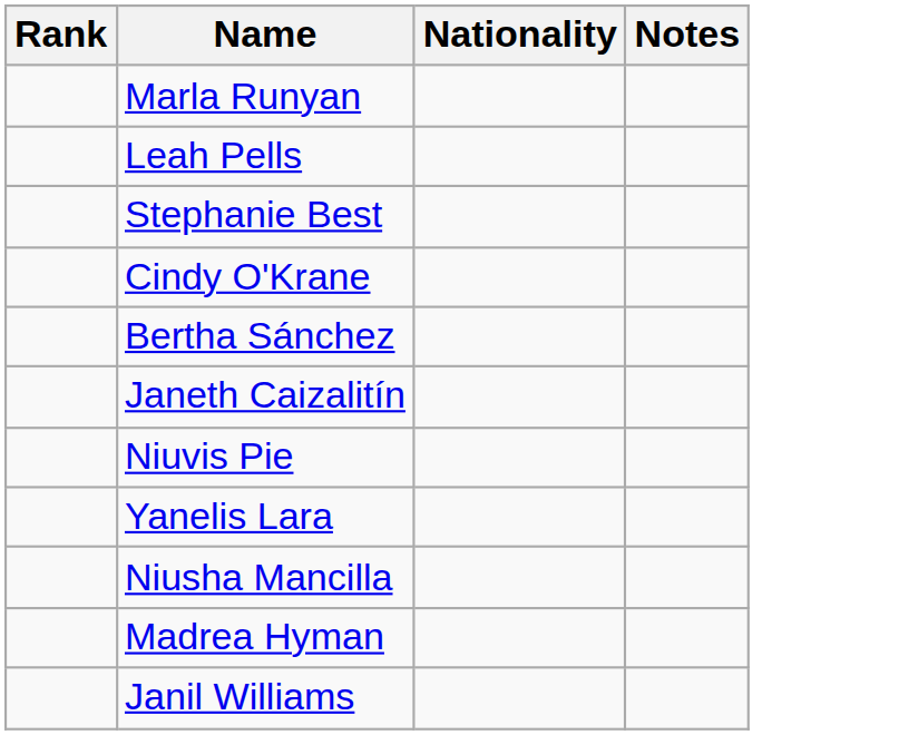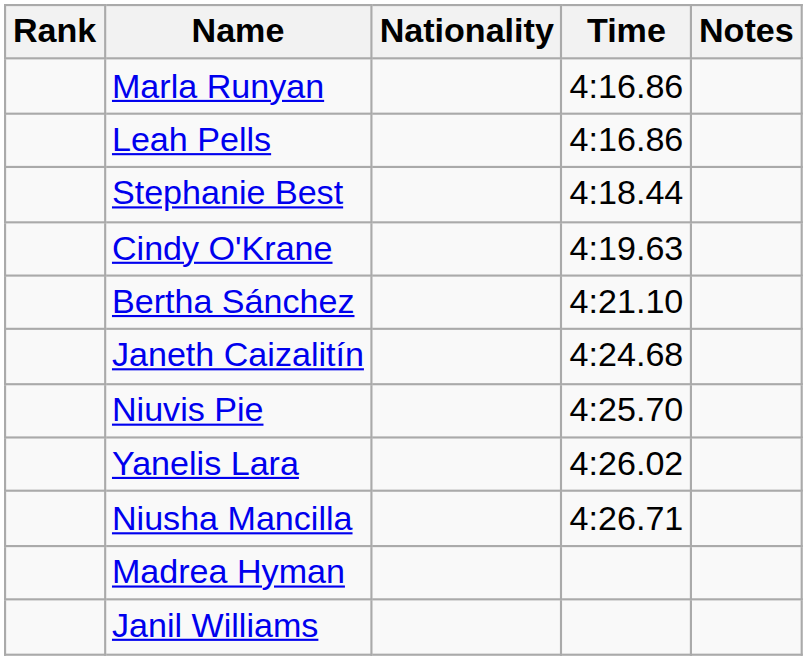+ column: Time | 4:16.86 | 4:16.86 | 4:18.44 | 4:19.63 | 4:21.10 | 4:24.68 | 4:25.70 | 4:26.02 | 4:26.71
